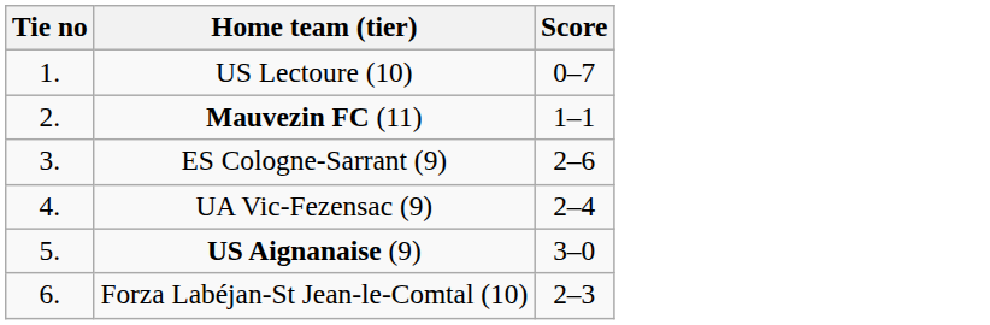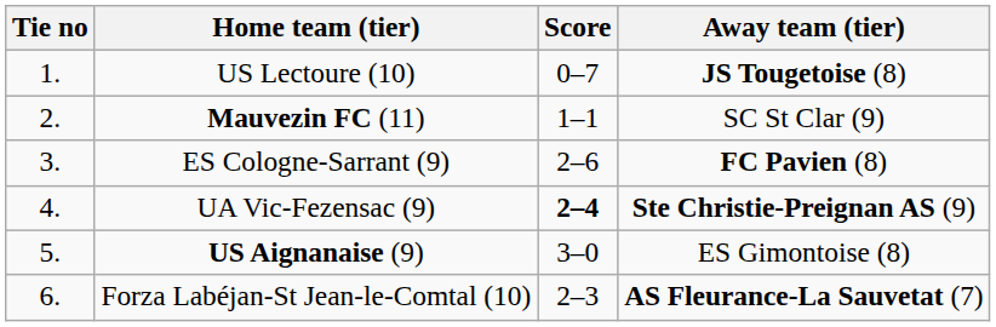+ column: Away team (tier) | JS Tougetoise (8) | SC St Clar (9) | FC Pavien (8) | Ste Christie-Preignan AS (9) | ES Gimontoise (8) | AS Fleurance-La Sauvetat (7)
UA Vic-Fezensac (9) | Score: normal -> bold
